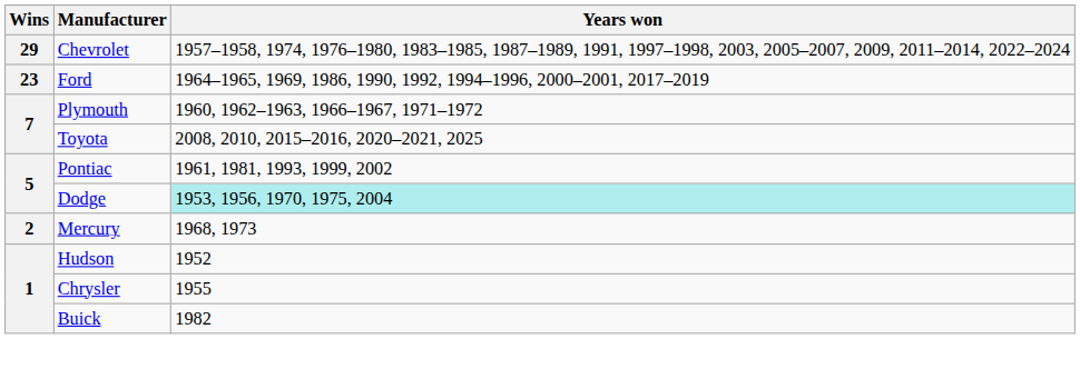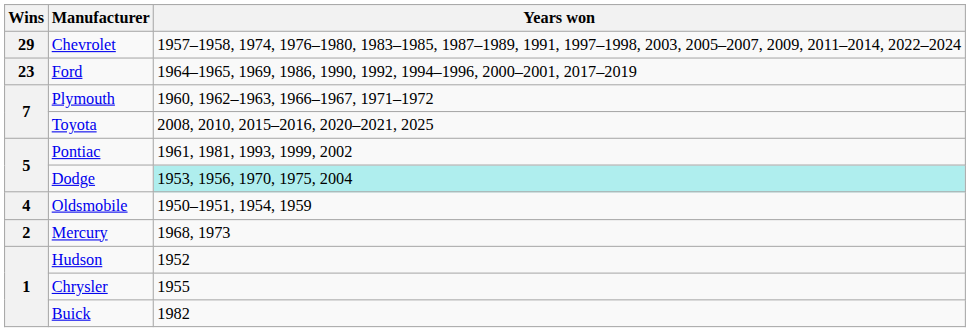+ row: 4 | Oldsmobile | 1950–1951, 1954, 1959
